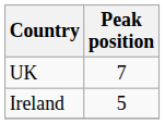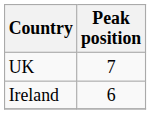Ireland | Peak position: 5 -> 6
